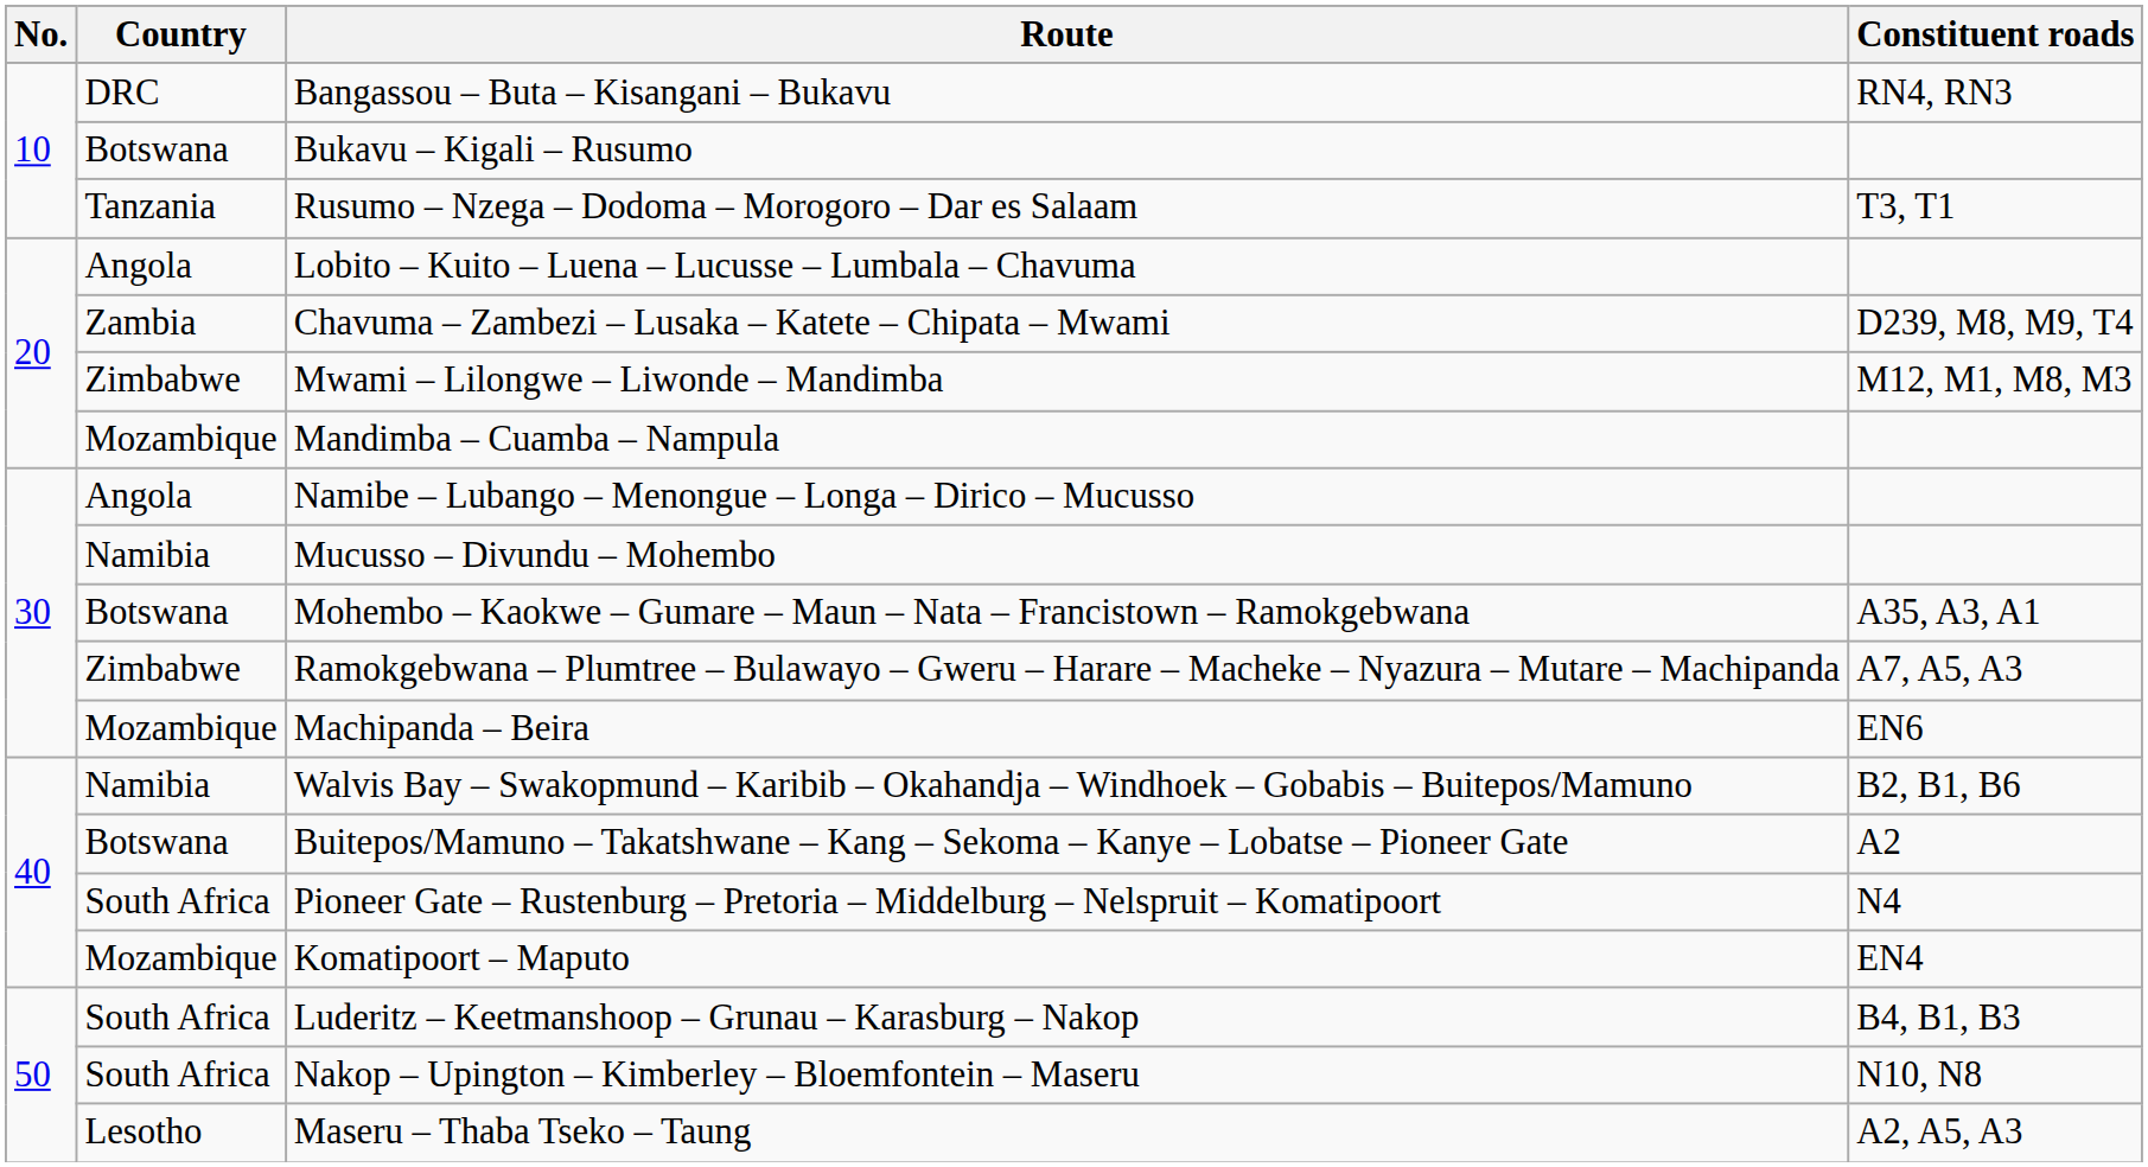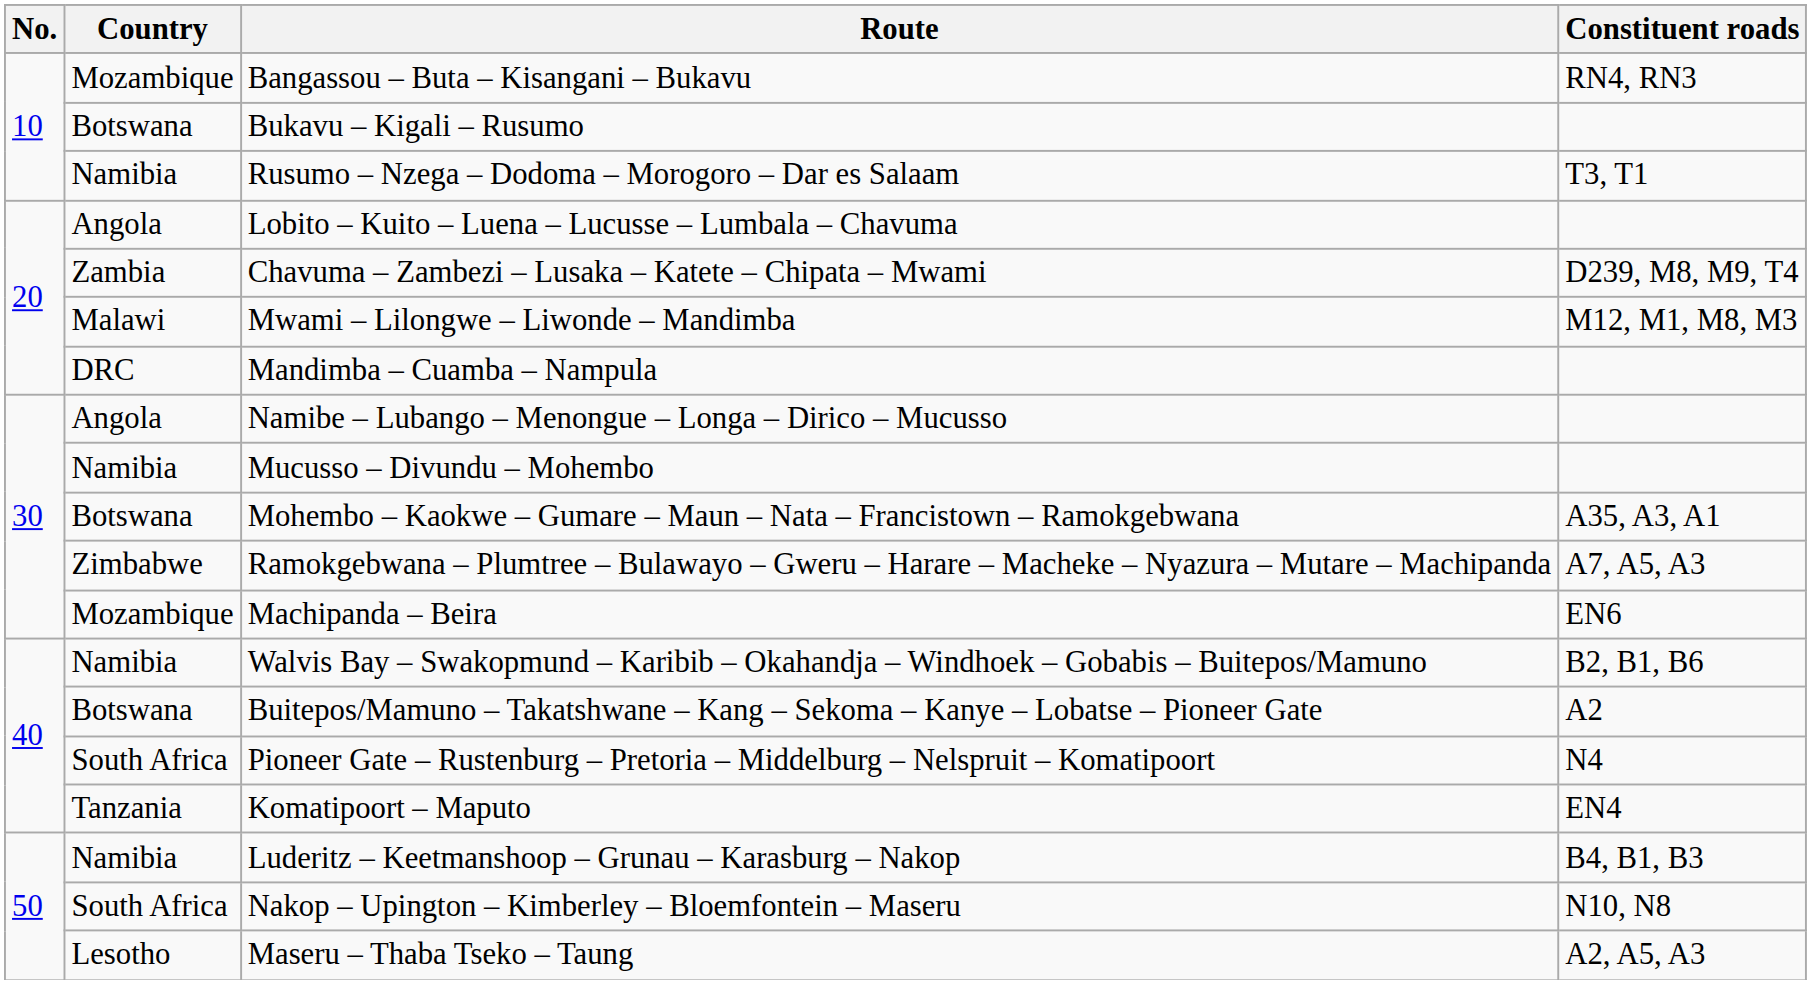Bangassou – Buta – Kisangani – Bukavu | Country: DRC -> Mozambique
Rusumo – Nzega – Dodoma – Morogoro – Dar es Salaam | Country: Tanzania -> Namibia
Mwami – Lilongwe – Liwonde – Mandimba | Country: Zimbabwe -> Malawi
Mandimba – Cuamba – Nampula | Country: Mozambique -> DRC
Komatipoort – Maputo | Country: Mozambique -> Tanzania
Luderitz – Keetmanshoop – Grunau – Karasburg – Nakop | Country: South Africa -> Namibia
